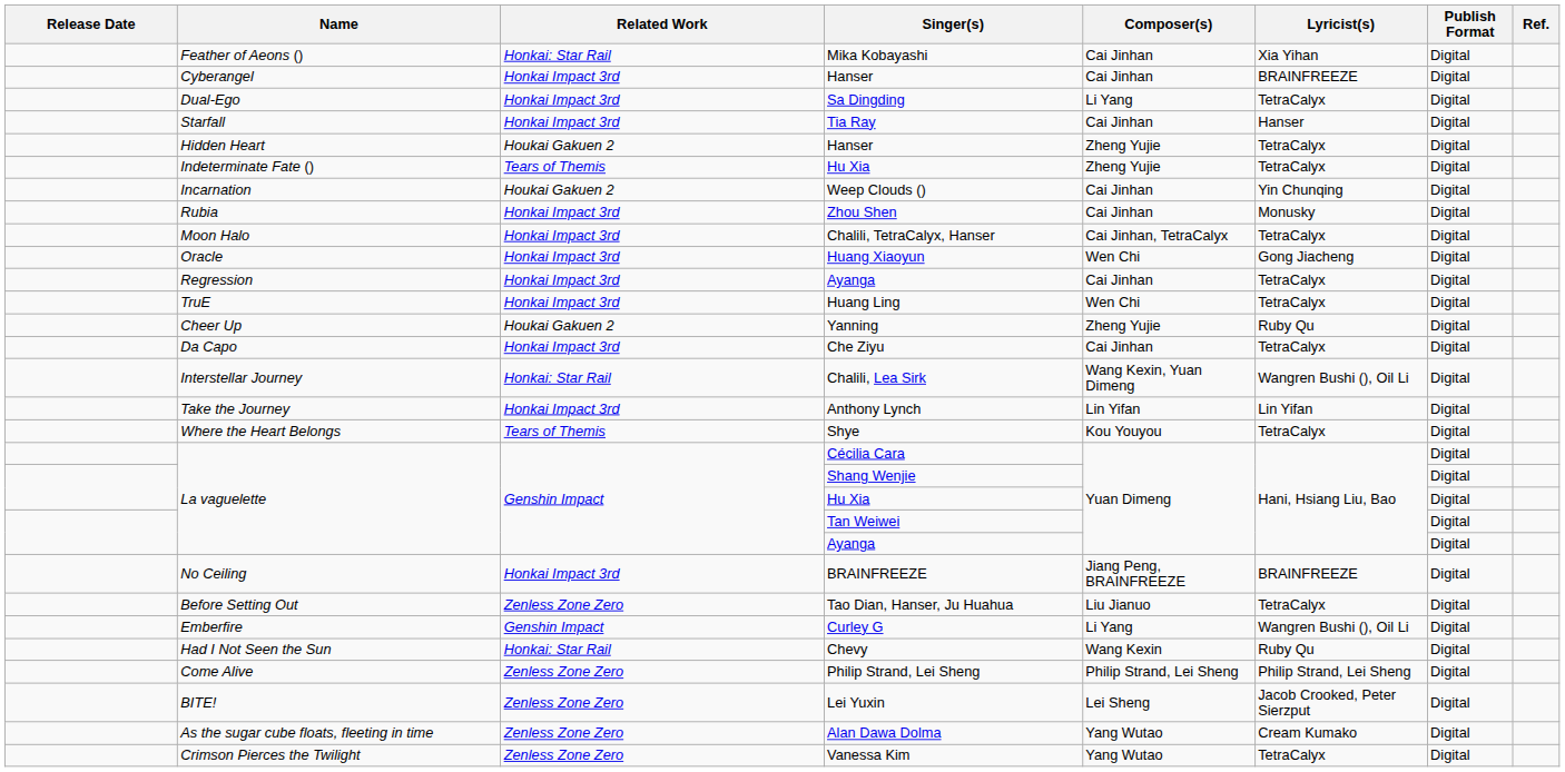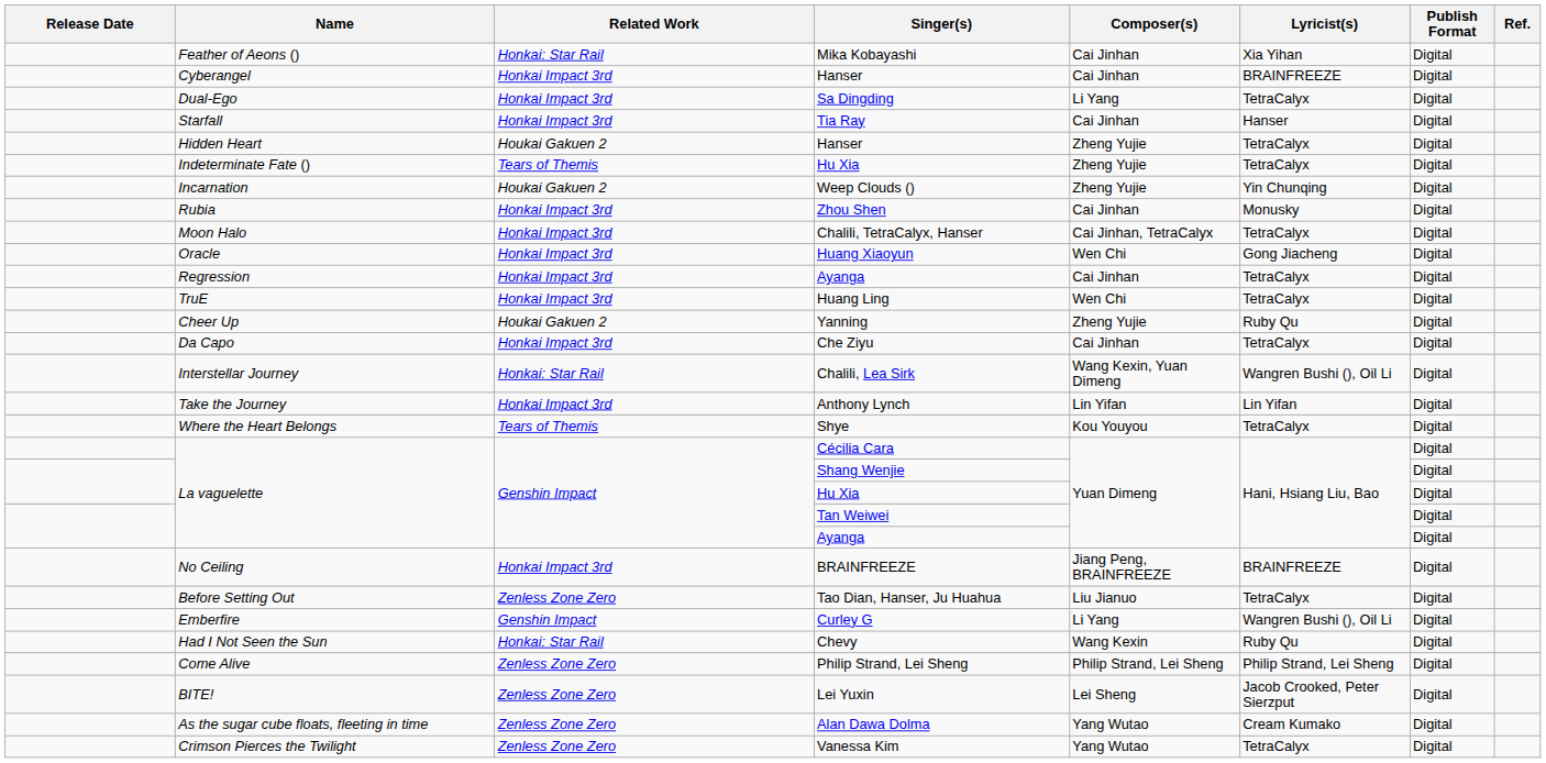Weep Clouds () | Composer(s): Cai Jinhan -> Zheng Yujie
